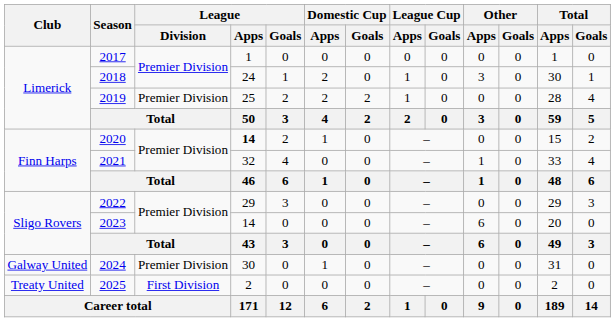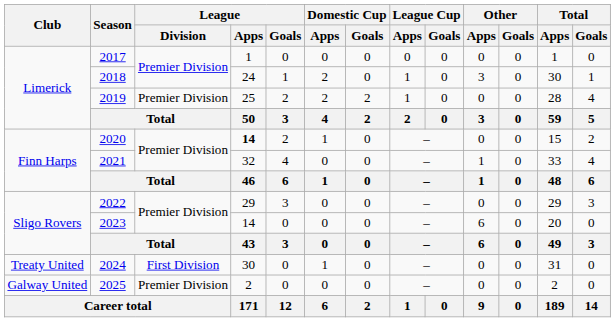2024 | Club: Galway United -> Treaty United
2024 | League / Division: Premier Division -> First Division
2025 | Club: Treaty United -> Galway United
2025 | League / Division: First Division -> Premier Division
